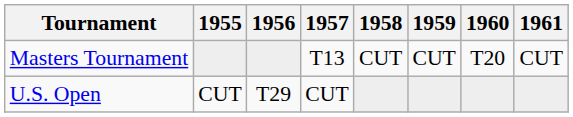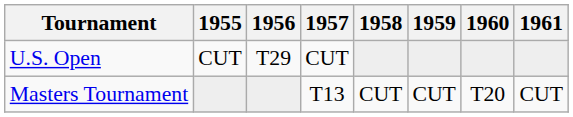rows swapped: Masters Tournament <-> U.S. Open
